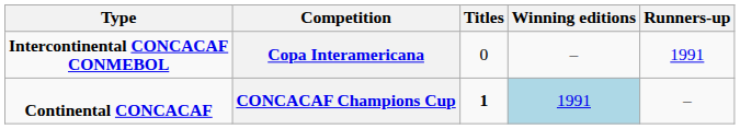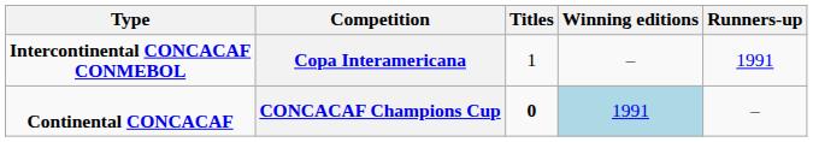Copa Interamericana | Titles: 0 -> 1
CONCACAF Champions Cup | Titles: 1 -> 0
